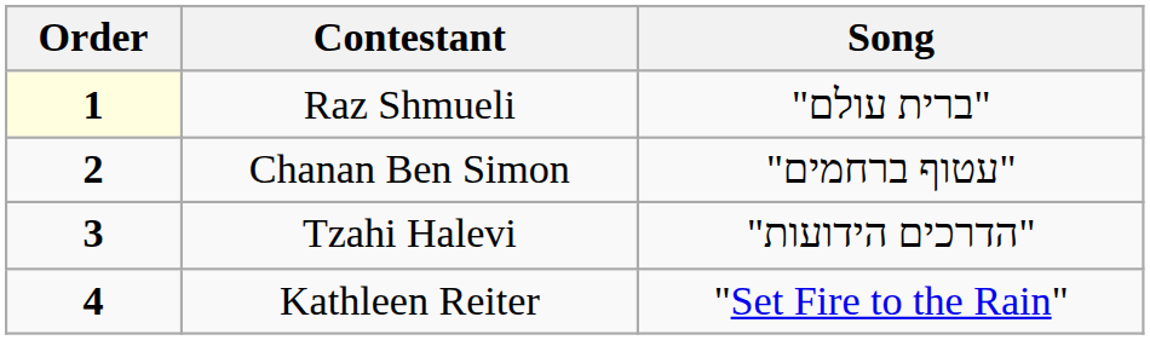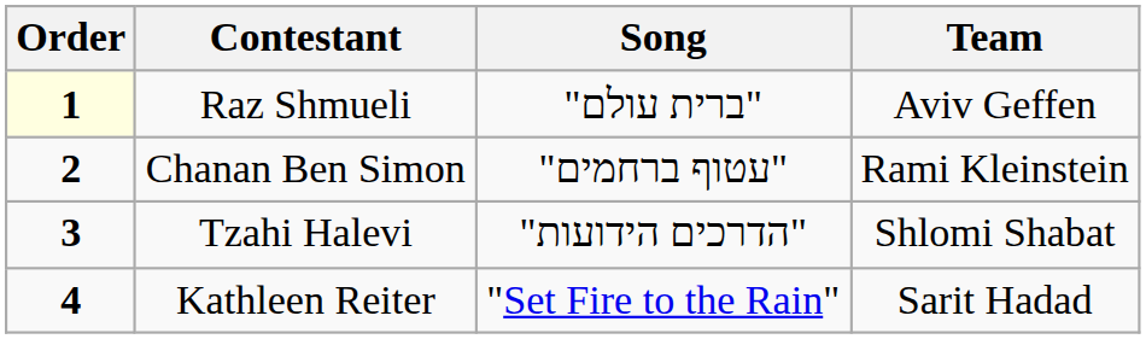+ column: Team | Aviv Geffen | Rami Kleinstein | Shlomi Shabat | Sarit Hadad
